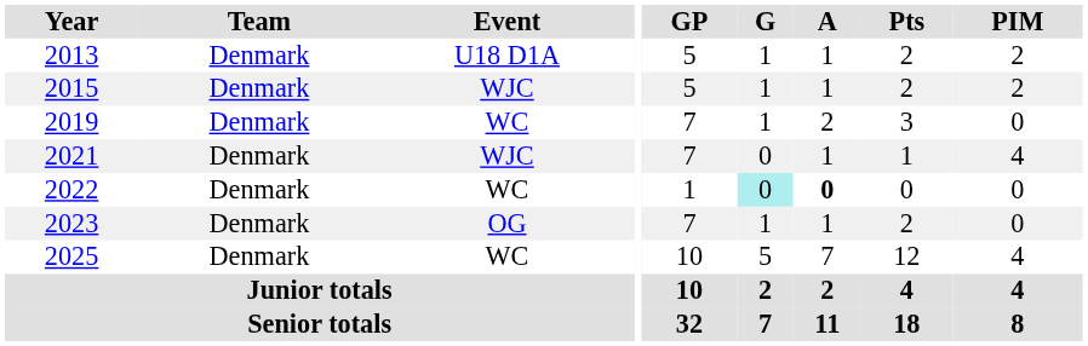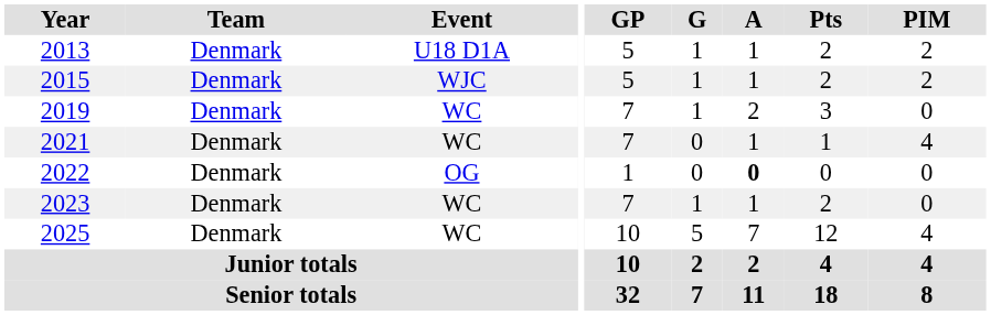2021 | Event: WJC -> WC
2022 | Event: WC -> OG
2022 | G: paleturquoise background -> no background
2023 | Event: OG -> WC
